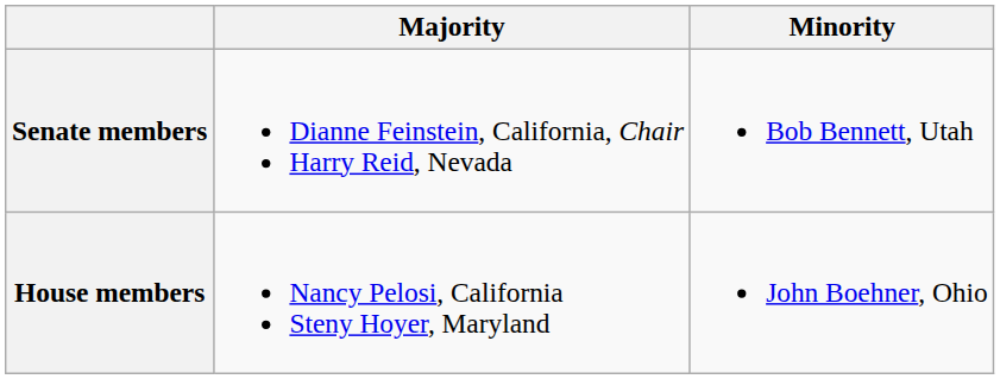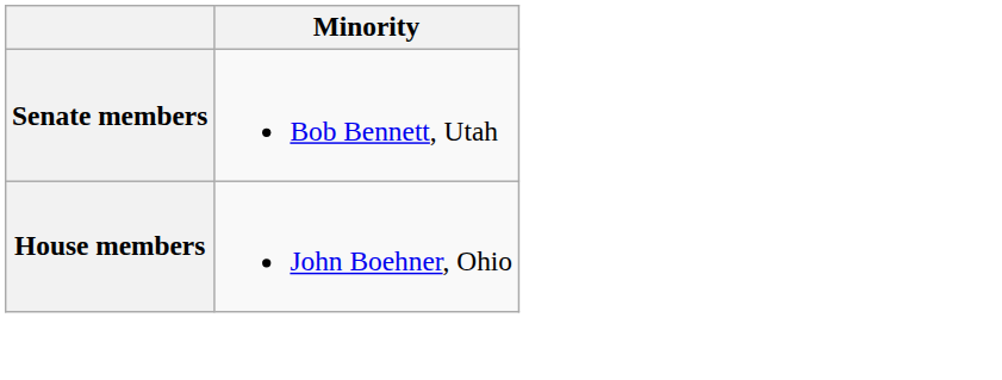- column: Majority | Dianne Feinstein, California, Chair Harry Reid, Nevada | Nancy Pelosi, California Steny Hoyer, Maryland
